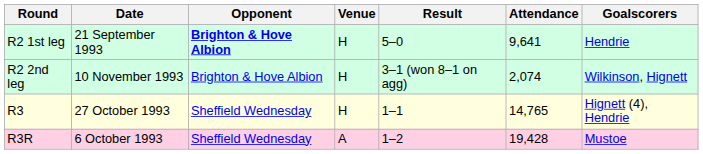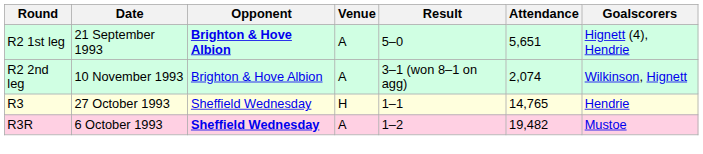R2 1st leg | Venue: H -> A
R2 1st leg | Attendance: 9,641 -> 5,651
R2 1st leg | Goalscorers: Hendrie -> Hignett (4), Hendrie
R2 2nd leg | Venue: H -> A
R3 | Goalscorers: Hignett (4), Hendrie -> Hendrie
R3R | Opponent: normal -> bold
R3R | Attendance: 19,428 -> 19,482
